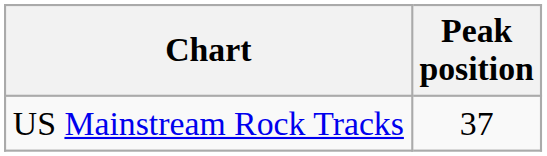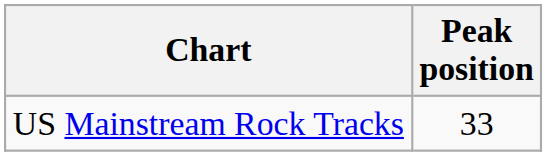US Mainstream Rock Tracks | Peak position: 37 -> 33
